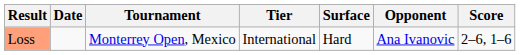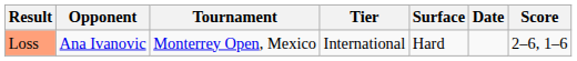columns swapped: Date <-> Opponent
